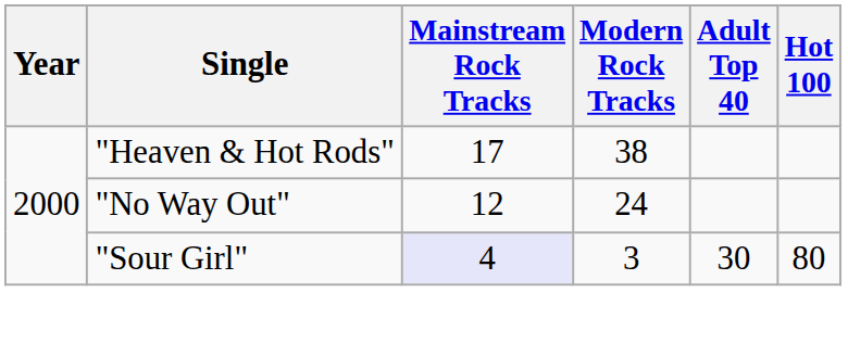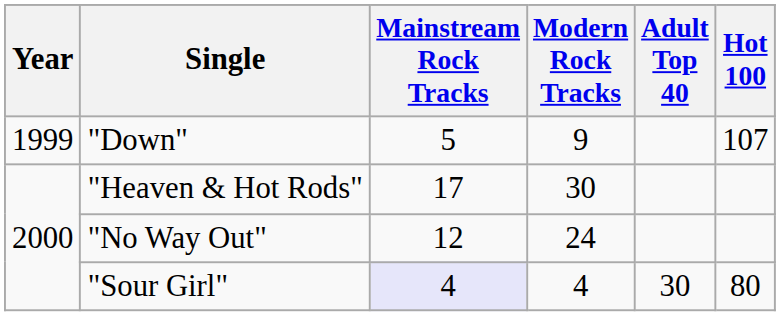+ row: 1999 | "Down" | 5 | 9 | 107
"Heaven & Hot Rods" | Modern Rock Tracks: 38 -> 30
"Sour Girl" | Modern Rock Tracks: 3 -> 4
